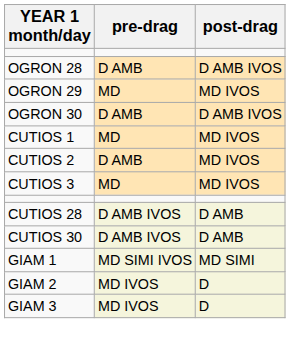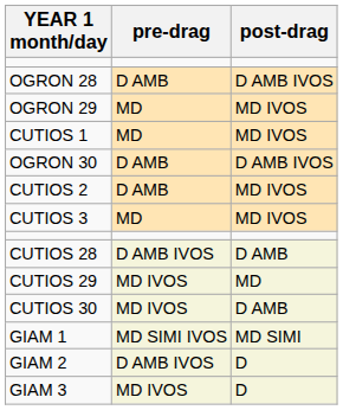rows swapped: OGRON 30 <-> CUTIOS 1
+ row: CUTIOS 29 | MD IVOS | MD
CUTIOS 30 | pre-drag: D AMB IVOS -> MD IVOS
GIAM 2 | pre-drag: MD IVOS -> D AMB IVOS
